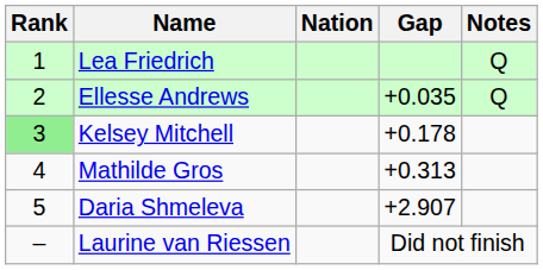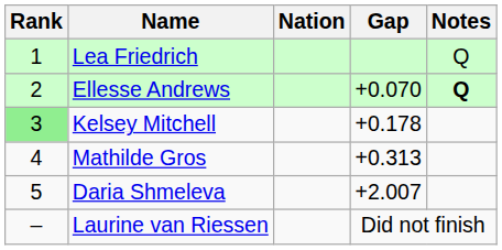Ellesse Andrews | Gap: +0.035 -> +0.070
Ellesse Andrews | Notes: normal -> bold
Daria Shmeleva | Gap: +2.907 -> +2.007
